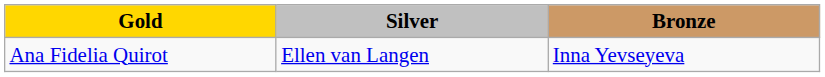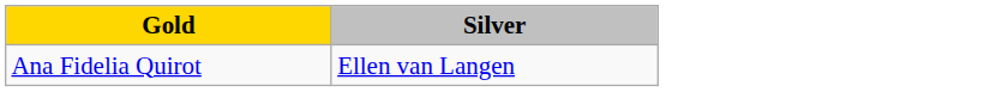- column: Bronze | Inna Yevseyeva
